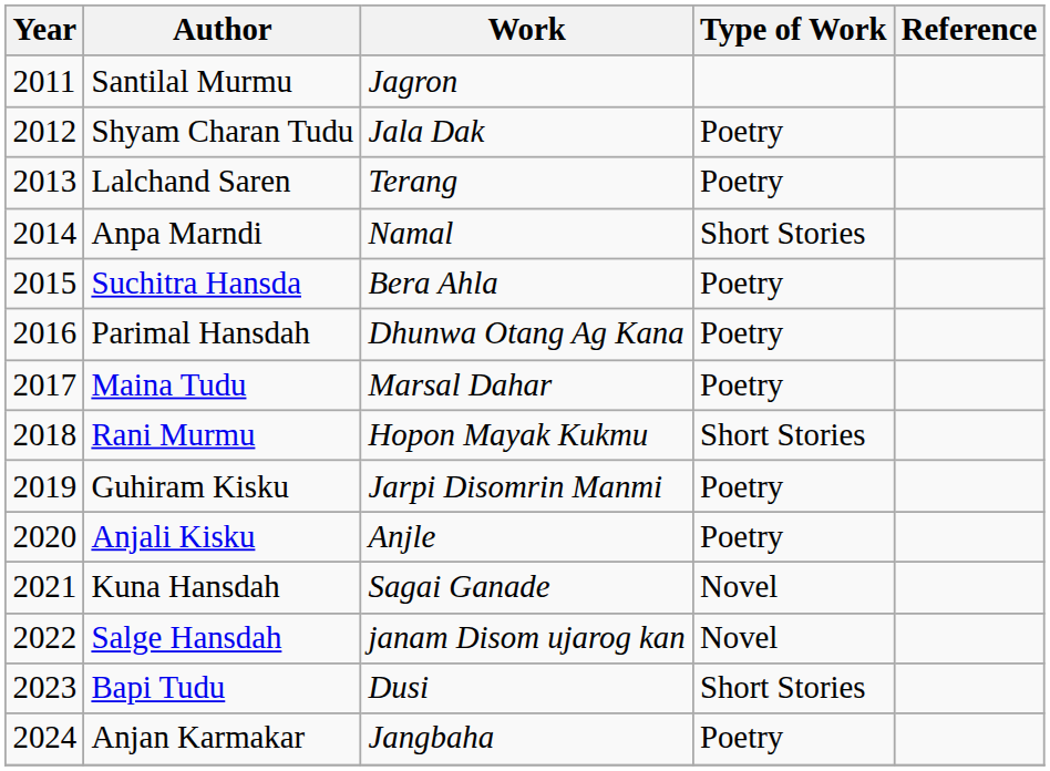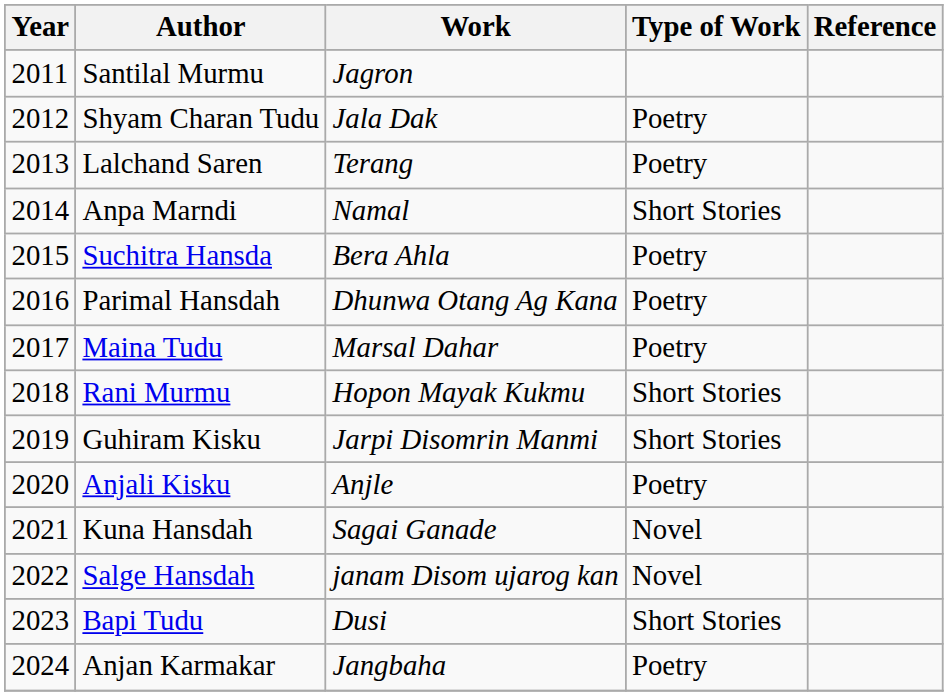Guhiram Kisku | Type of Work: Poetry -> Short Stories
